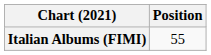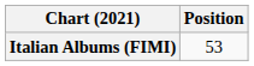Italian Albums (FIMI) | Position: 55 -> 53
